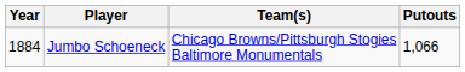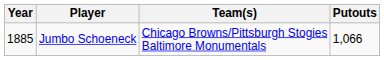Jumbo Schoeneck | Year: 1884 -> 1885
